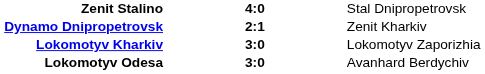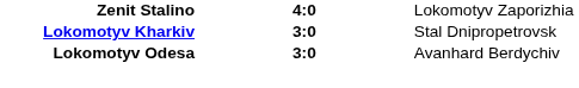Zenit Stalino | column 3: Stal Dnipropetrovsk -> Lokomotyv Zaporizhia
- row: Dynamo Dnipropetrovsk | 2:1 | Zenit Kharkiv
Lokomotyv Kharkiv | column 3: Lokomotyv Zaporizhia -> Stal Dnipropetrovsk
